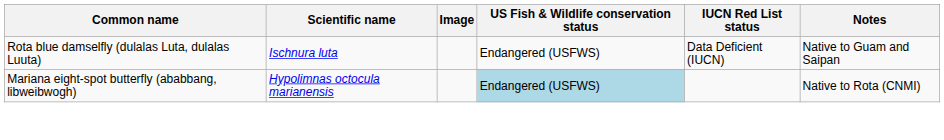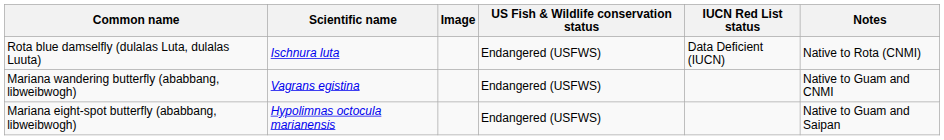Rota blue damselfly (dulalas Luta, dulalas Luuta) | Notes: Native to Guam and Saipan -> Native to Rota (CNMI)
+ row: Mariana wandering butterfly (ababbang, libweibwogh) | Vagrans egistina | Endangered (USFWS) | Native to Guam and CNMI
Mariana eight-spot butterfly (ababbang, libweibwogh) | US Fish & Wildlife conservation status: lightblue background -> no background
Mariana eight-spot butterfly (ababbang, libweibwogh) | Notes: Native to Rota (CNMI) -> Native to Guam and Saipan
